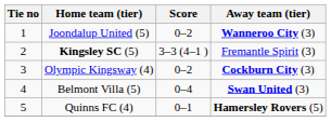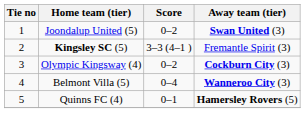Joondalup United (5) | Away team (tier): Wanneroo City (3) -> Swan United (3)
Belmont Villa (5) | Away team (tier): Swan United (3) -> Wanneroo City (3)
